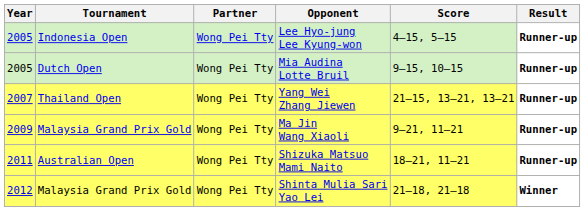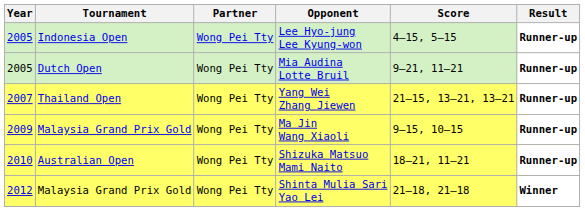Mia Audina Lotte Bruil | Score: 9–15, 10–15 -> 9–21, 11–21
Ma Jin Wang Xiaoli | Score: 9–21, 11–21 -> 9–15, 10–15
Shizuka Matsuo Mami Naito | Year: 2011 -> 2010
